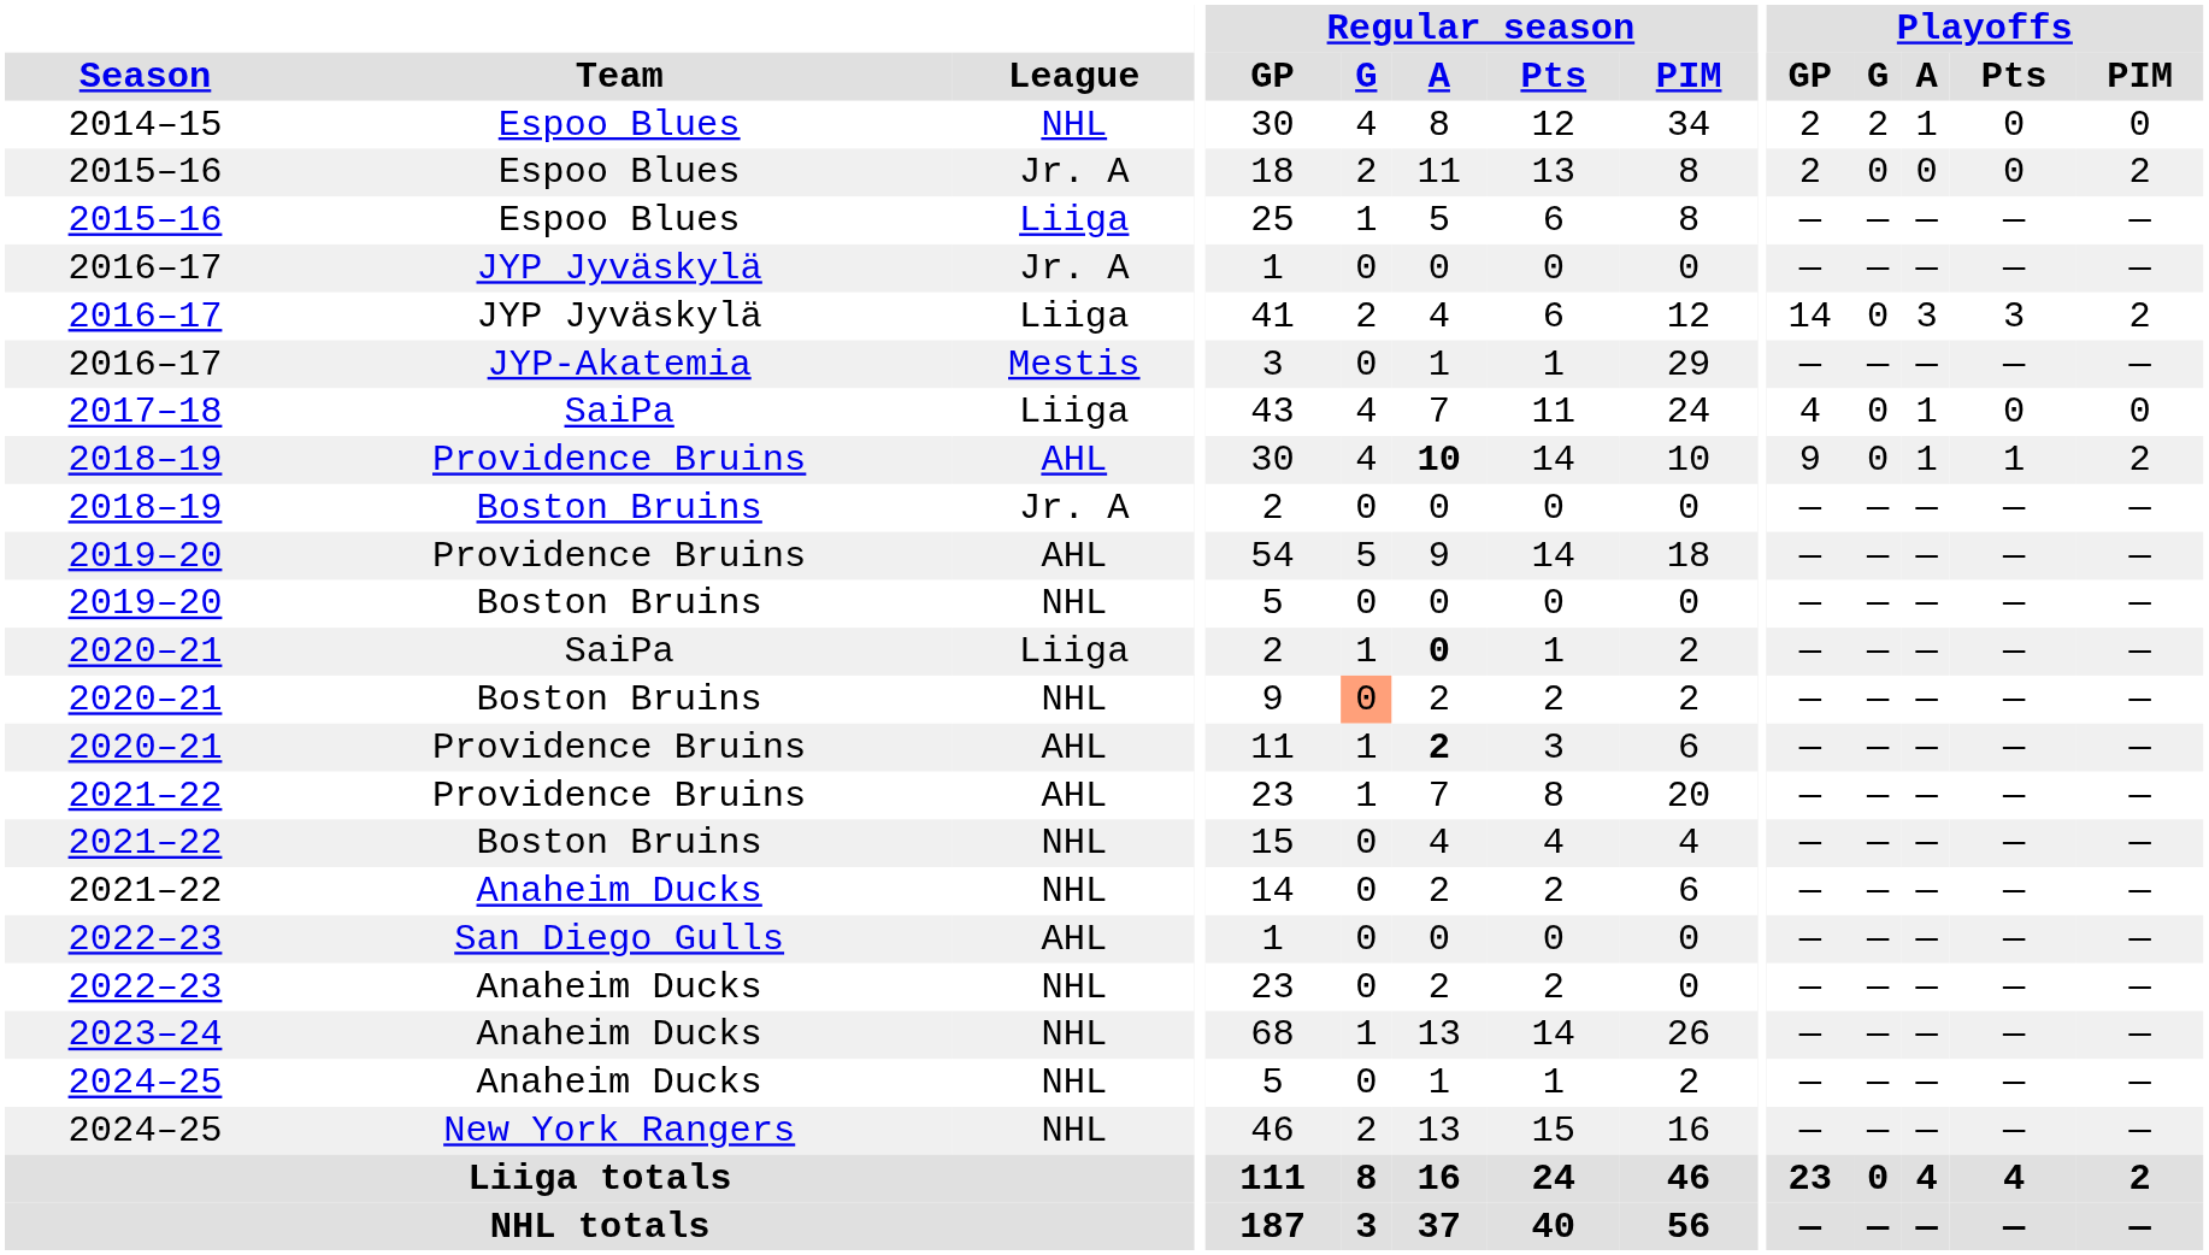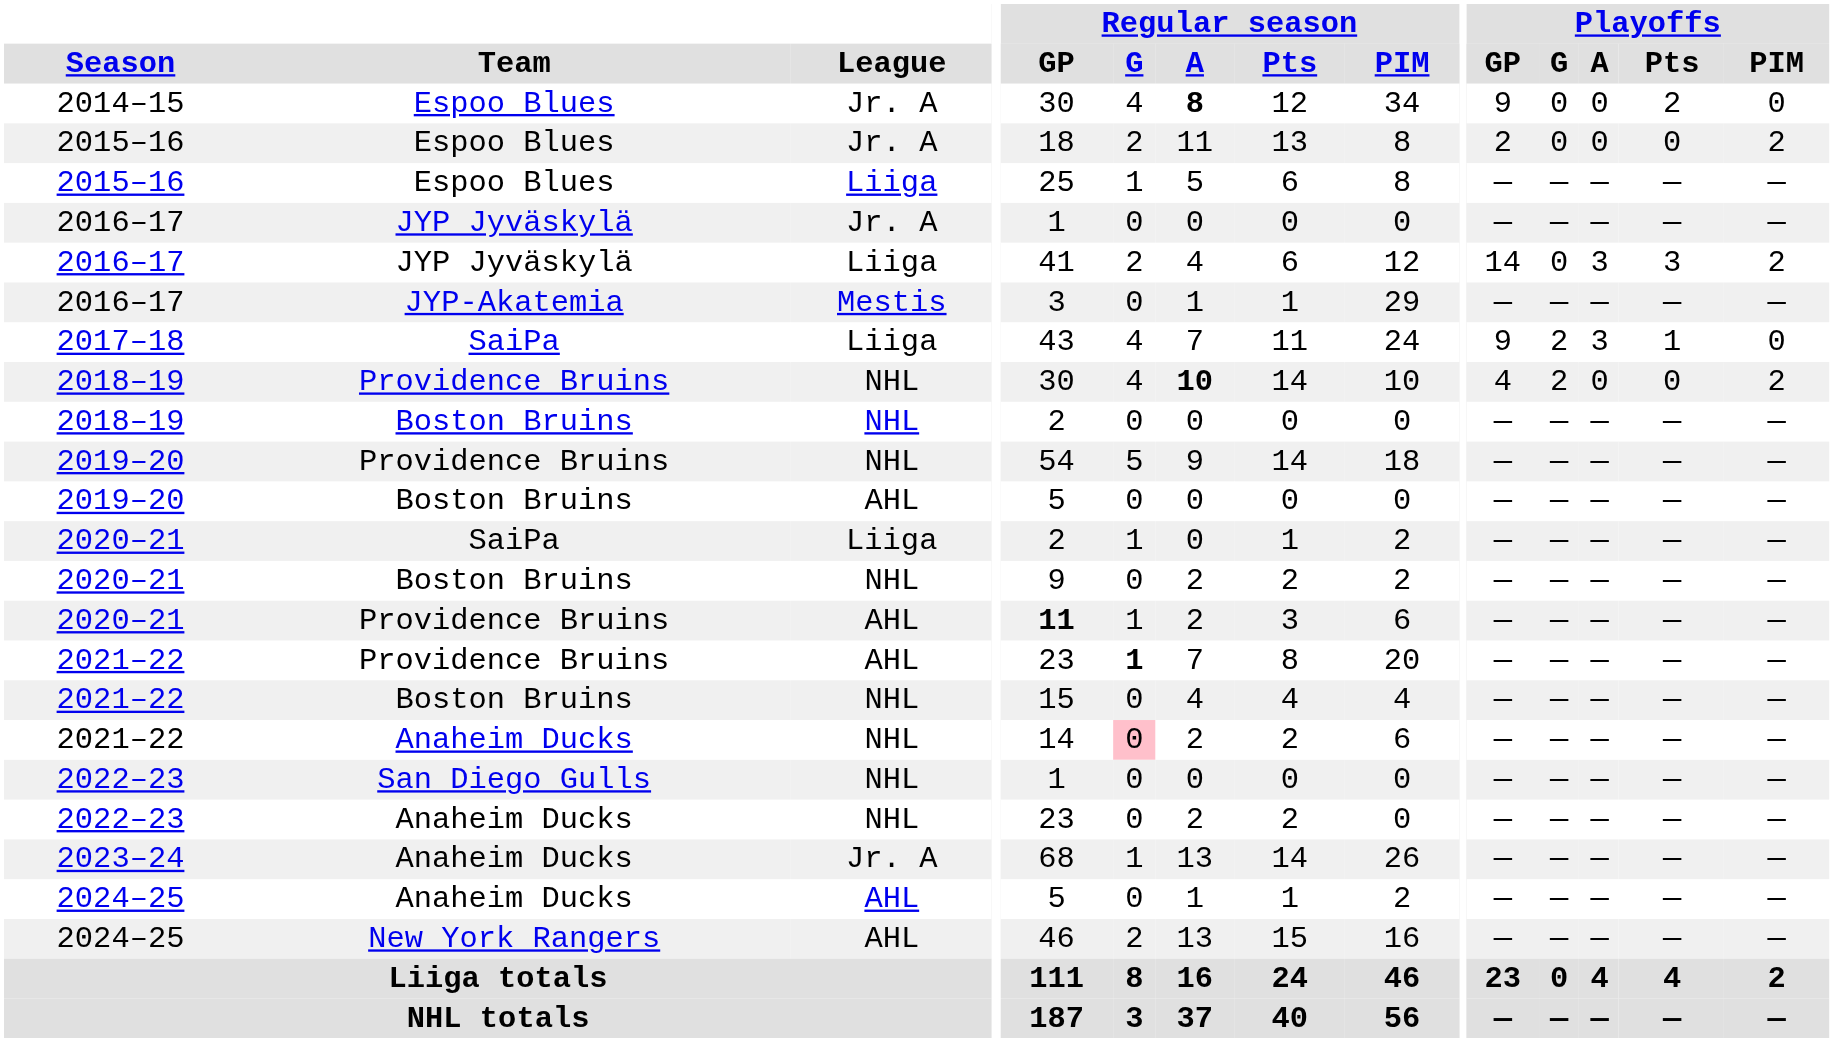2014–15 | League: NHL -> Jr. A
2014–15 | Regular season / A: normal -> bold
2014–15 | Playoffs / GP: 2 -> 9
2014–15 | Playoffs / G: 2 -> 0
2014–15 | Playoffs / A: 1 -> 0
2014–15 | Playoffs / Pts: 0 -> 2
2017–18 | Playoffs / GP: 4 -> 9
2017–18 | Playoffs / G: 0 -> 2
2017–18 | Playoffs / A: 1 -> 3
2017–18 | Playoffs / Pts: 0 -> 1
2018–19 / Providence Bruins | League: AHL -> NHL
2018–19 / Providence Bruins | Playoffs / GP: 9 -> 4
2018–19 / Providence Bruins | Playoffs / G: 0 -> 2
2018–19 / Providence Bruins | Playoffs / A: 1 -> 0
2018–19 / Providence Bruins | Playoffs / Pts: 1 -> 0
2018–19 / Boston Bruins | League: Jr. A -> NHL
2019–20 / Providence Bruins | League: AHL -> NHL
2019–20 / Boston Bruins | League: NHL -> AHL
2020–21 / SaiPa | Regular season / A: bold -> normal
2020–21 / Boston Bruins | Regular season / G: lightsalmon background -> no background
2020–21 / Providence Bruins | Regular season / GP: normal -> bold
2020–21 / Providence Bruins | Regular season / A: bold -> normal
2021–22 / Providence Bruins | Regular season / G: normal -> bold
2021–22 / Anaheim Ducks | Regular season / G: no background -> pink background
2022–23 / San Diego Gulls | League: AHL -> NHL
2023–24 | League: NHL -> Jr. A
2024–25 / Anaheim Ducks | League: NHL -> AHL
2024–25 / New York Rangers | League: NHL -> AHL
